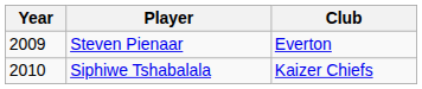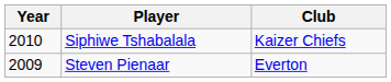rows swapped: Steven Pienaar <-> Siphiwe Tshabalala
